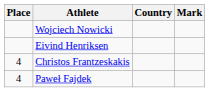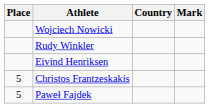+ row: Rudy Winkler
Christos Frantzeskakis | Place: 4 -> 5
Paweł Fajdek | Place: 4 -> 5
